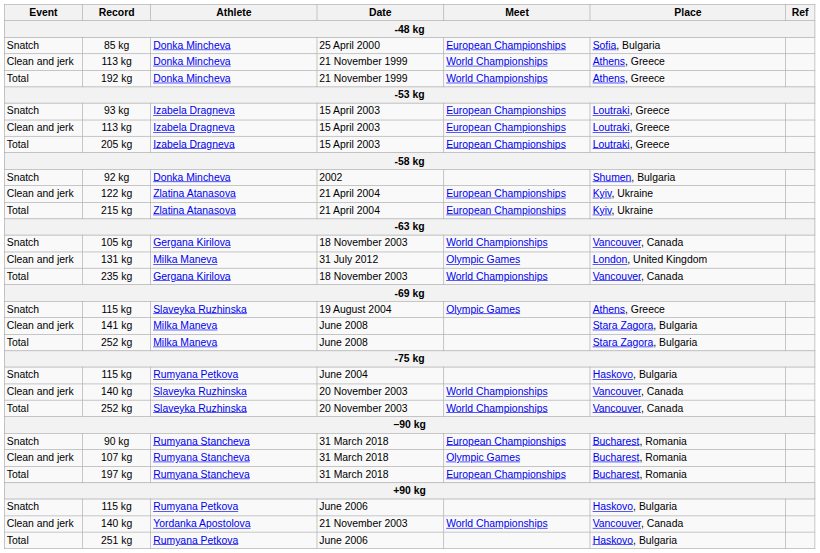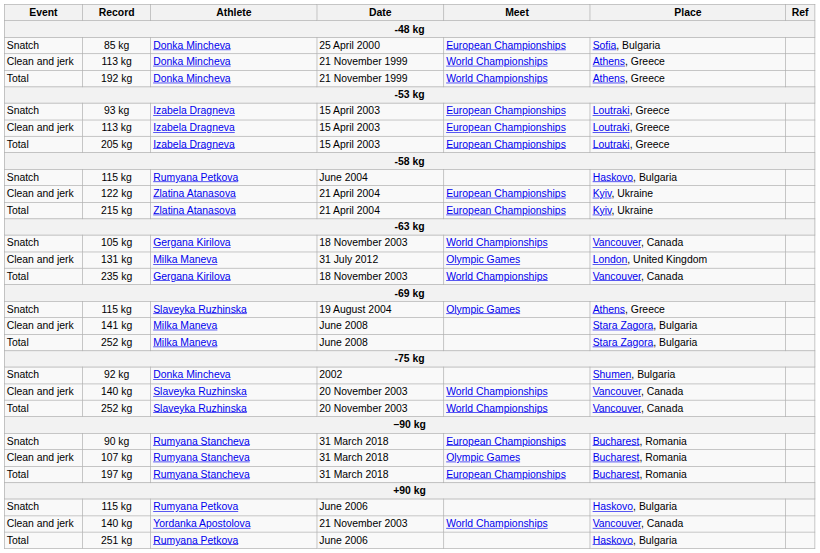rows swapped: 92 kg <-> 115 kg / June 2004
